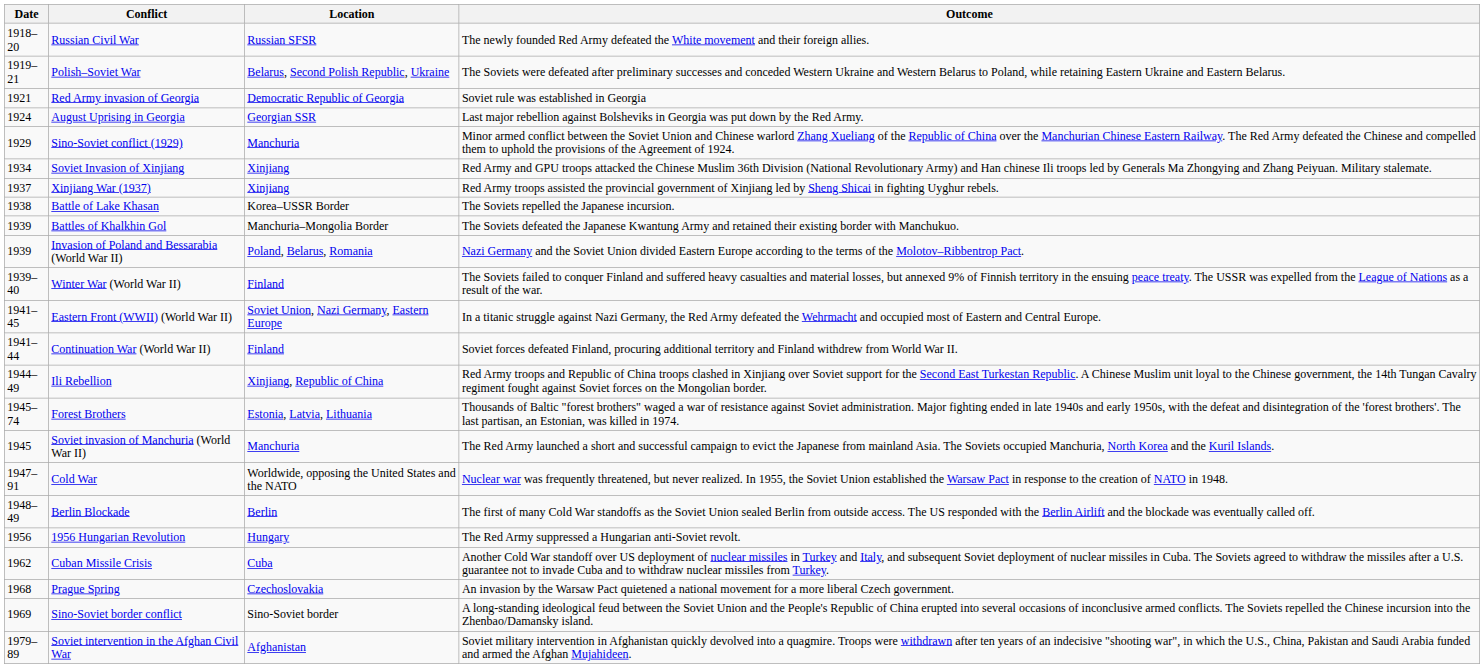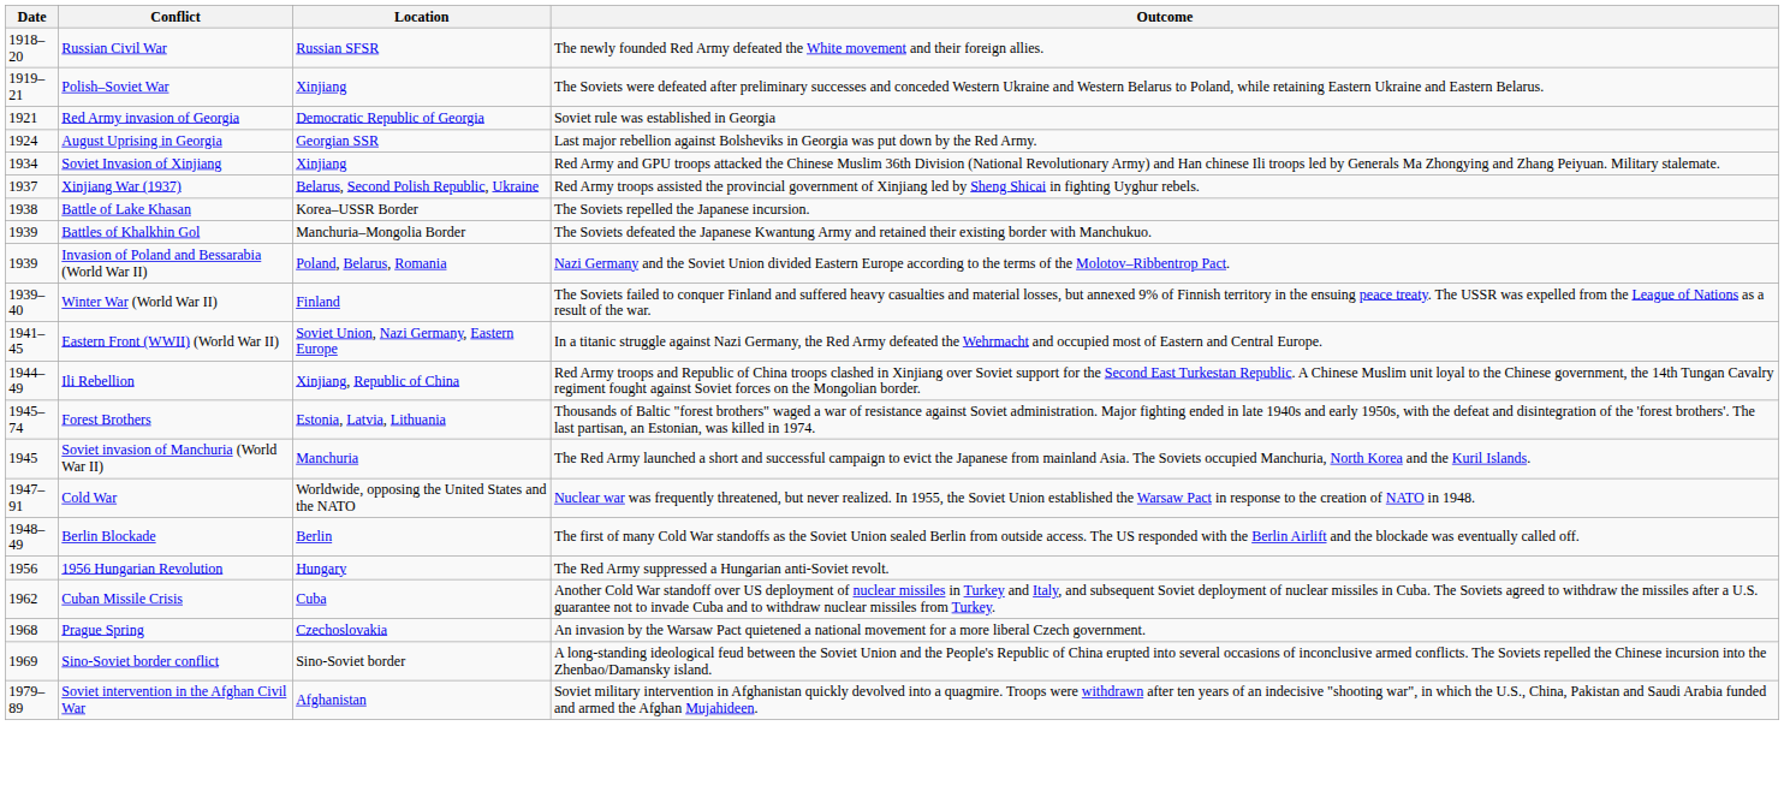Polish–Soviet War | Location: Belarus, Second Polish Republic, Ukraine -> Xinjiang
- row: 1929 | Sino-Soviet conflict (1929) | Manchuria | Minor armed conflict between the Soviet Union and Chinese warlord Zhang Xueliang of the Republic of China over the Manchurian Chinese Eastern Railway. The Red Army defeated the Chinese and compelled them to uphold the provisions of the Agreement of 1924.
Xinjiang War (1937) | Location: Xinjiang -> Belarus, Second Polish Republic, Ukraine
- row: 1941–44 | Continuation War (World War II) | Finland | Soviet forces defeated Finland, procuring additional territory and Finland withdrew from World War II.
